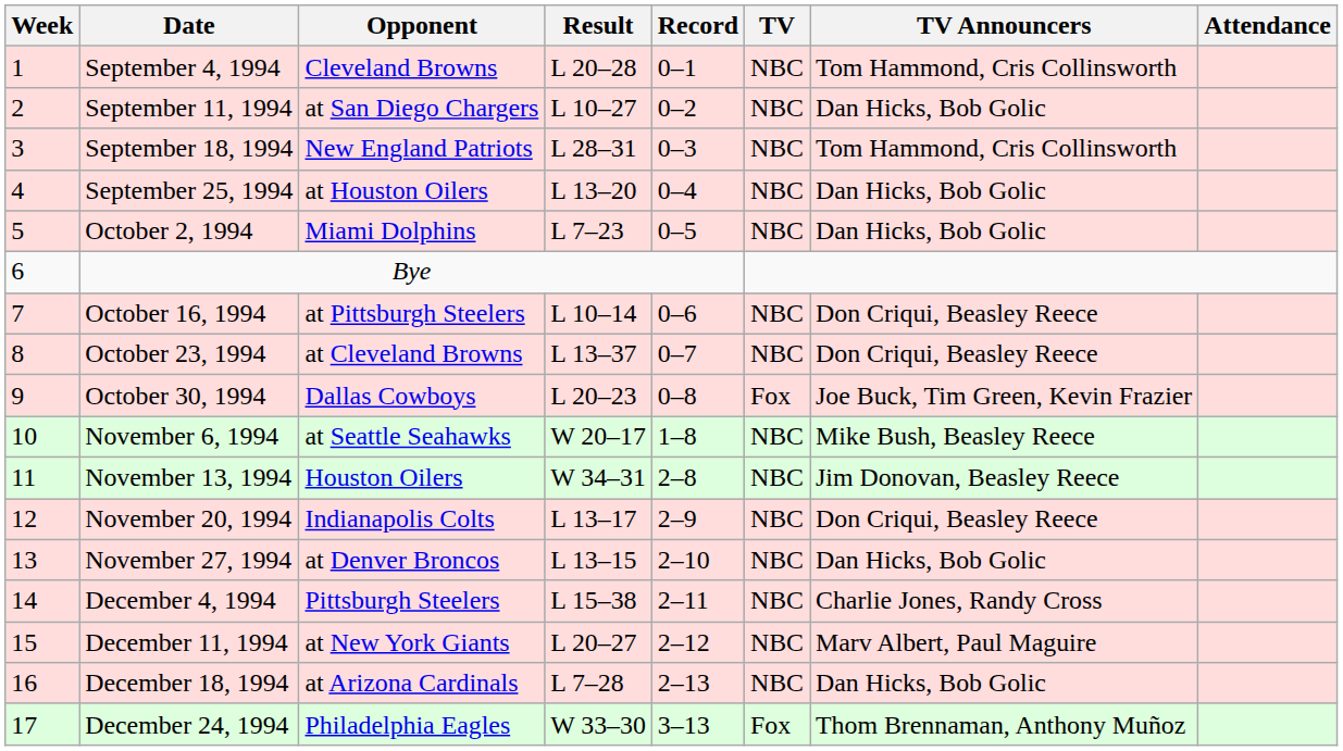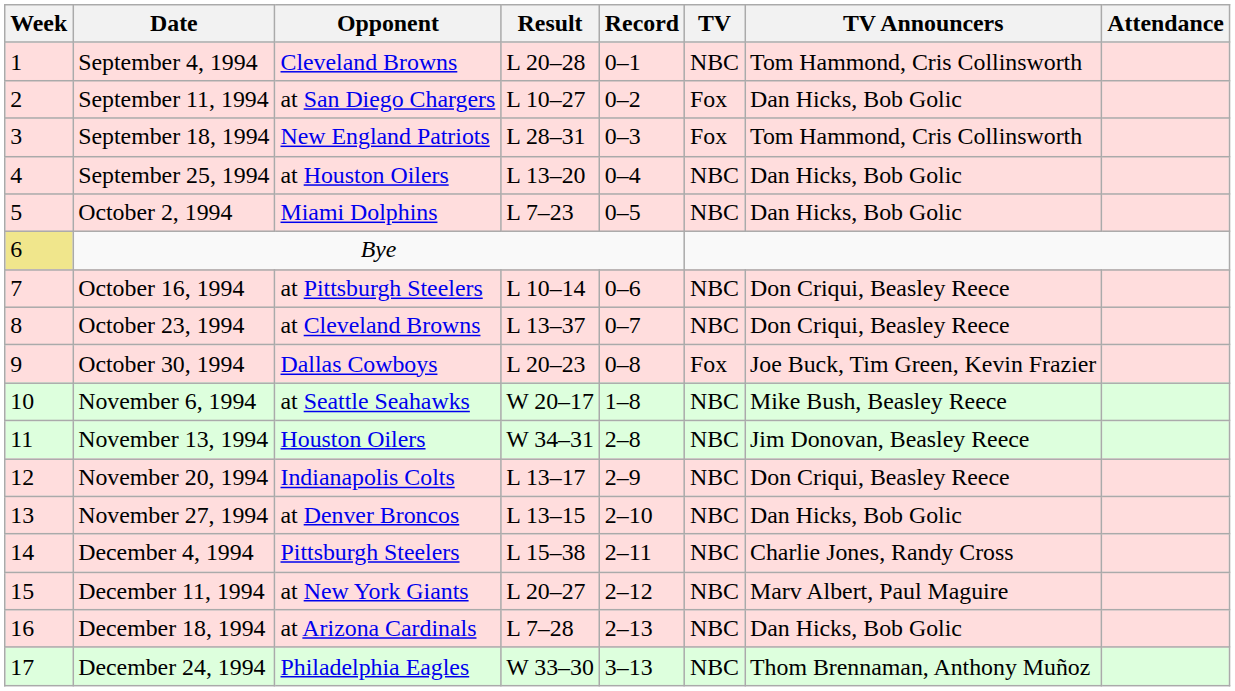September 11, 1994 | TV: NBC -> Fox
September 18, 1994 | TV: NBC -> Fox
Bye | Week: no background -> khaki background
December 24, 1994 | TV: Fox -> NBC
